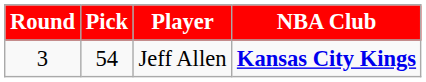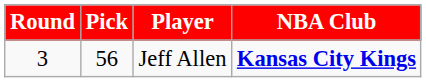Jeff Allen | Pick: 54 -> 56
